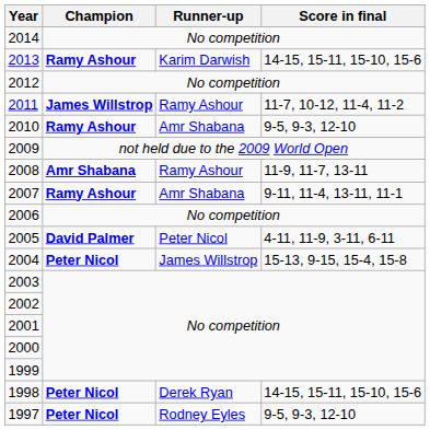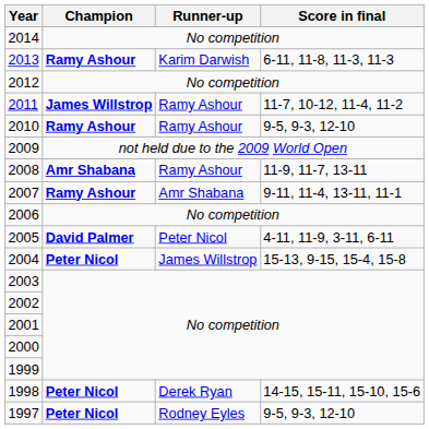2013 | Score in final: 14-15, 15-11, 15-10, 15-6 -> 6-11, 11-8, 11-3, 11-3
2010 | Runner-up: Amr Shabana -> Ramy Ashour
